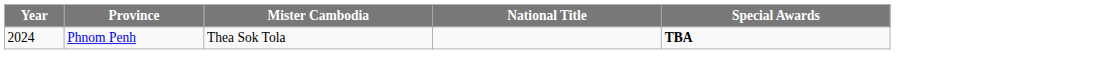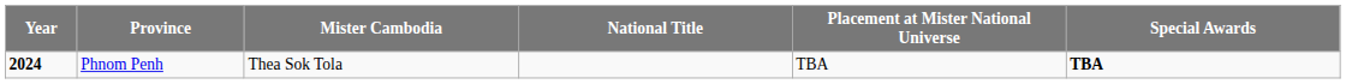+ column: Placement at Mister National Universe | TBA
Phnom Penh | Year: normal -> bold
